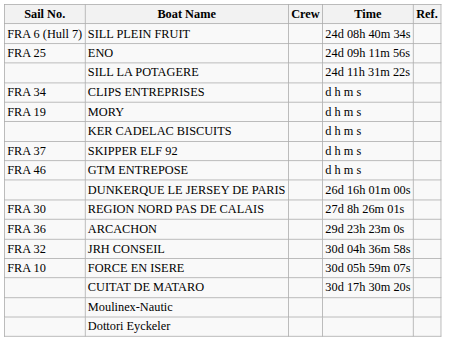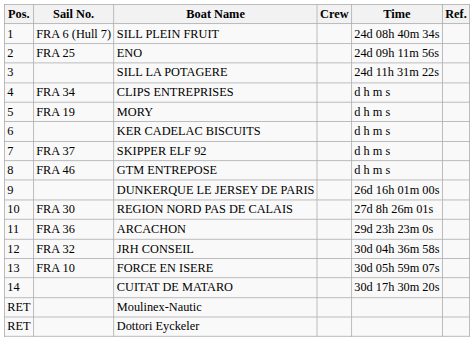+ column: Pos. | 1 | 2 | 3 | 4 | 5 | 6 | 7 | 8 | 9 | 10 | 11 | 12 | 13 | 14 | RET | RET
